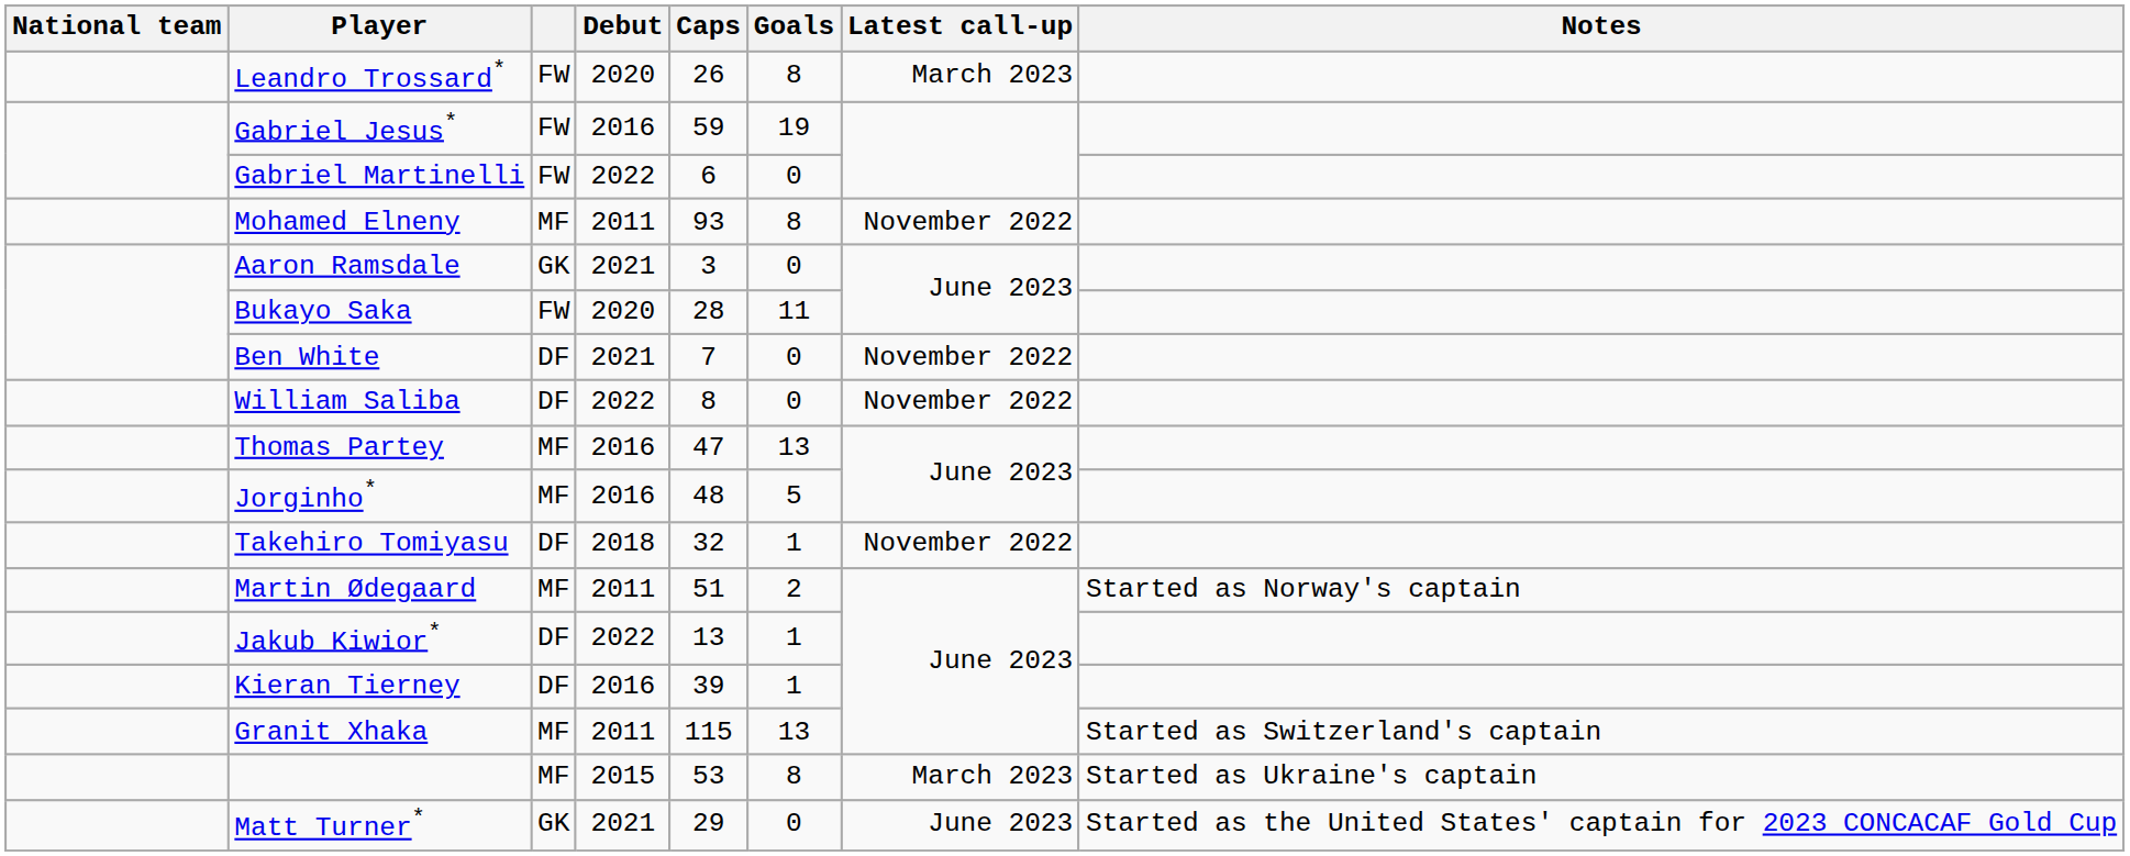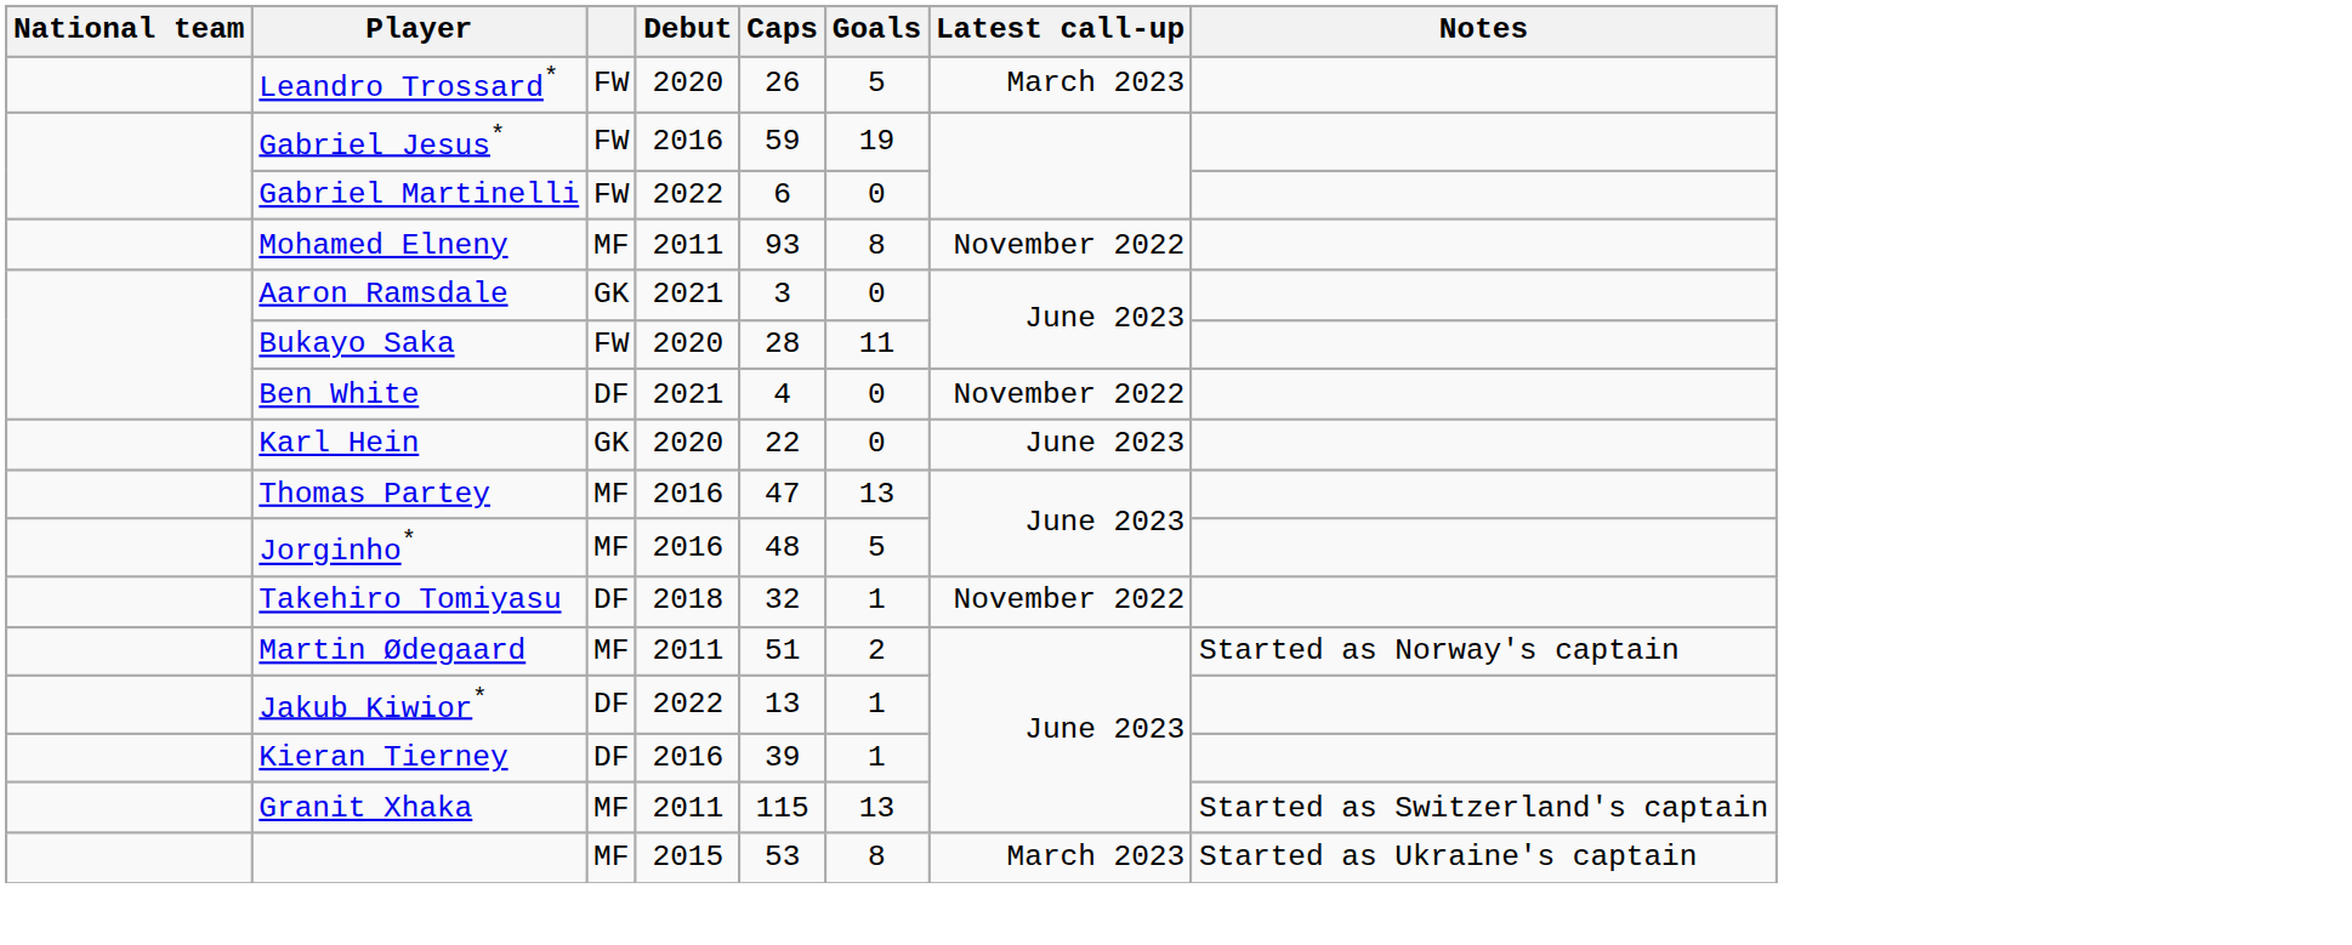Leandro Trossard* | Goals: 8 -> 5
Ben White | Caps: 7 -> 4
+ row: Karl Hein | GK | 2020 | 22 | 0 | June 2023
- row: William Saliba | DF | 2022 | 8 | 0 | November 2022
- row: Matt Turner* | GK | 2021 | 29 | 0 | June 2023 | Started as the United States' captain for 2023 CONCACAF Gold Cup
